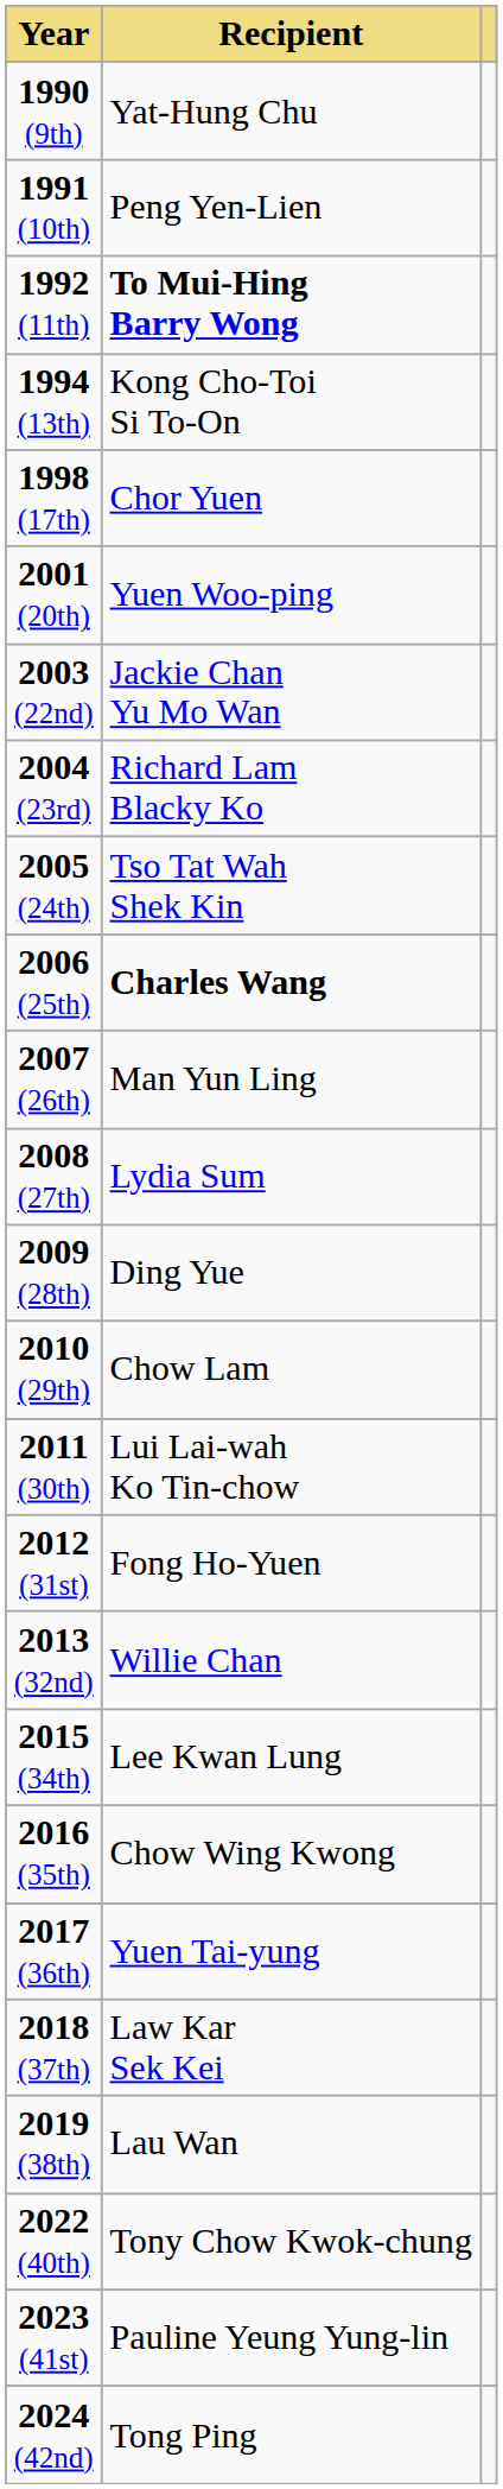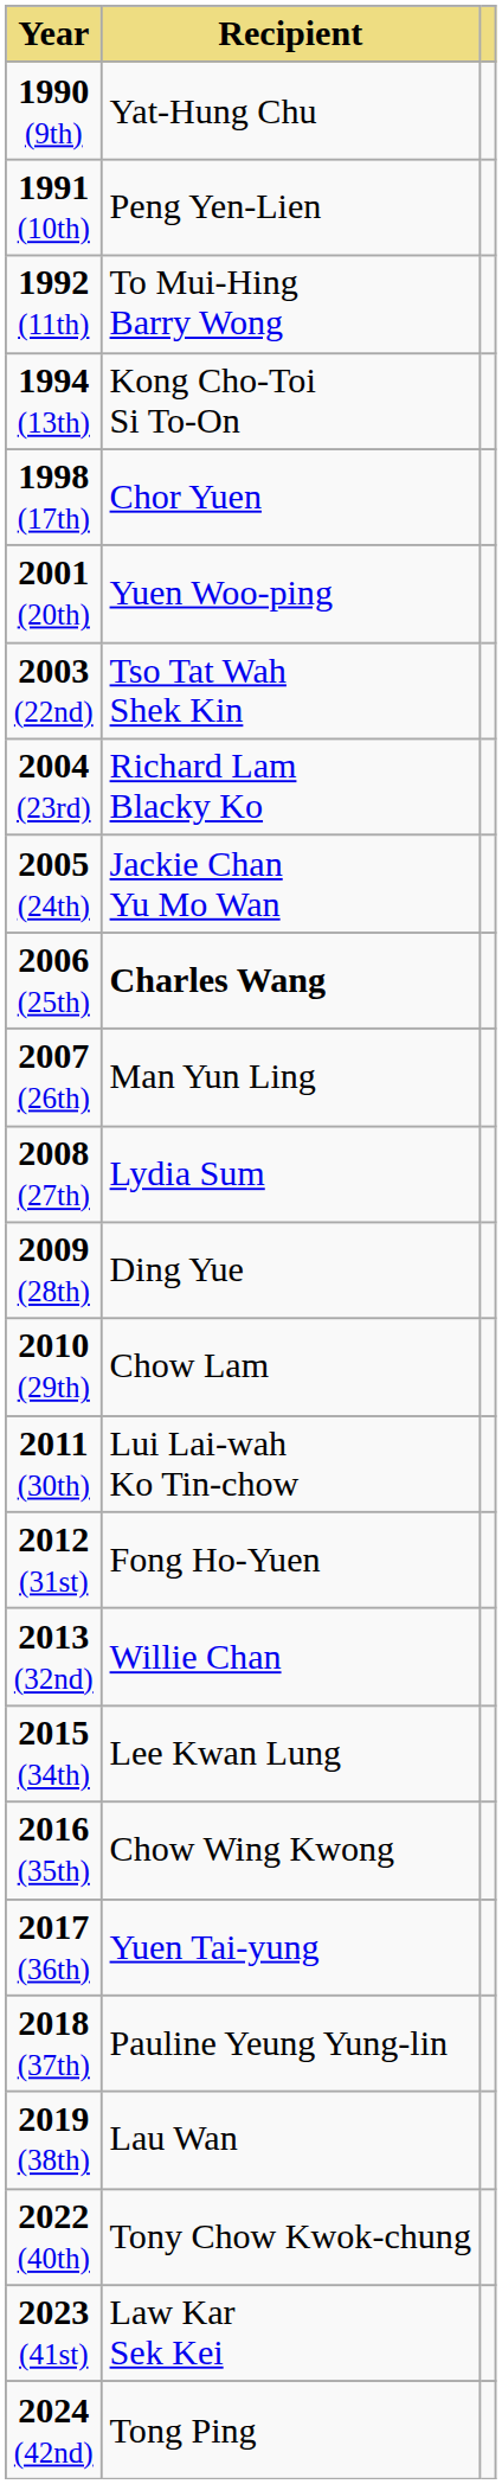1992 (11th) | Recipient: bold -> normal
2003 (22nd) | Recipient: Jackie Chan Yu Mo Wan -> Tso Tat Wah Shek Kin
2005 (24th) | Recipient: Tso Tat Wah Shek Kin -> Jackie Chan Yu Mo Wan
2018 (37th) | Recipient: Law Kar Sek Kei -> Pauline Yeung Yung-lin
2023 (41st) | Recipient: Pauline Yeung Yung-lin -> Law Kar Sek Kei
